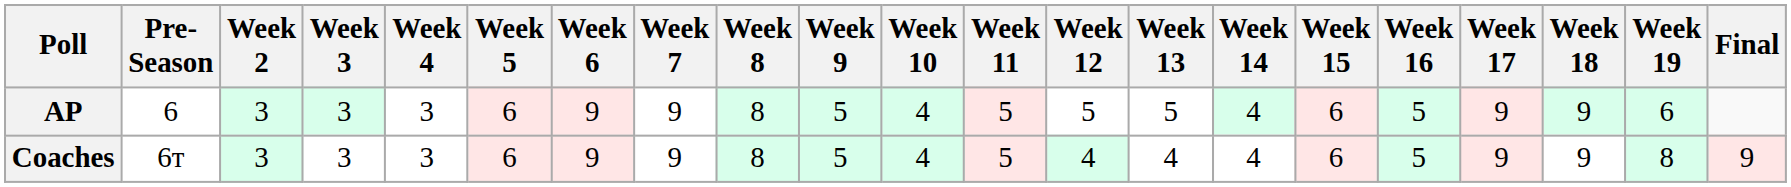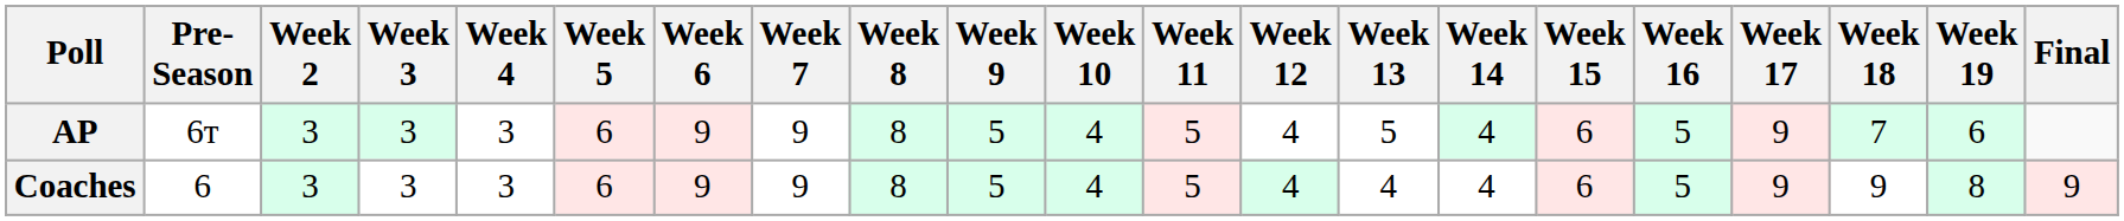AP | Pre- Season: 6 -> 6т
AP | Week 12: 5 -> 4
AP | Week 18: 9 -> 7
Coaches | Pre- Season: 6т -> 6
